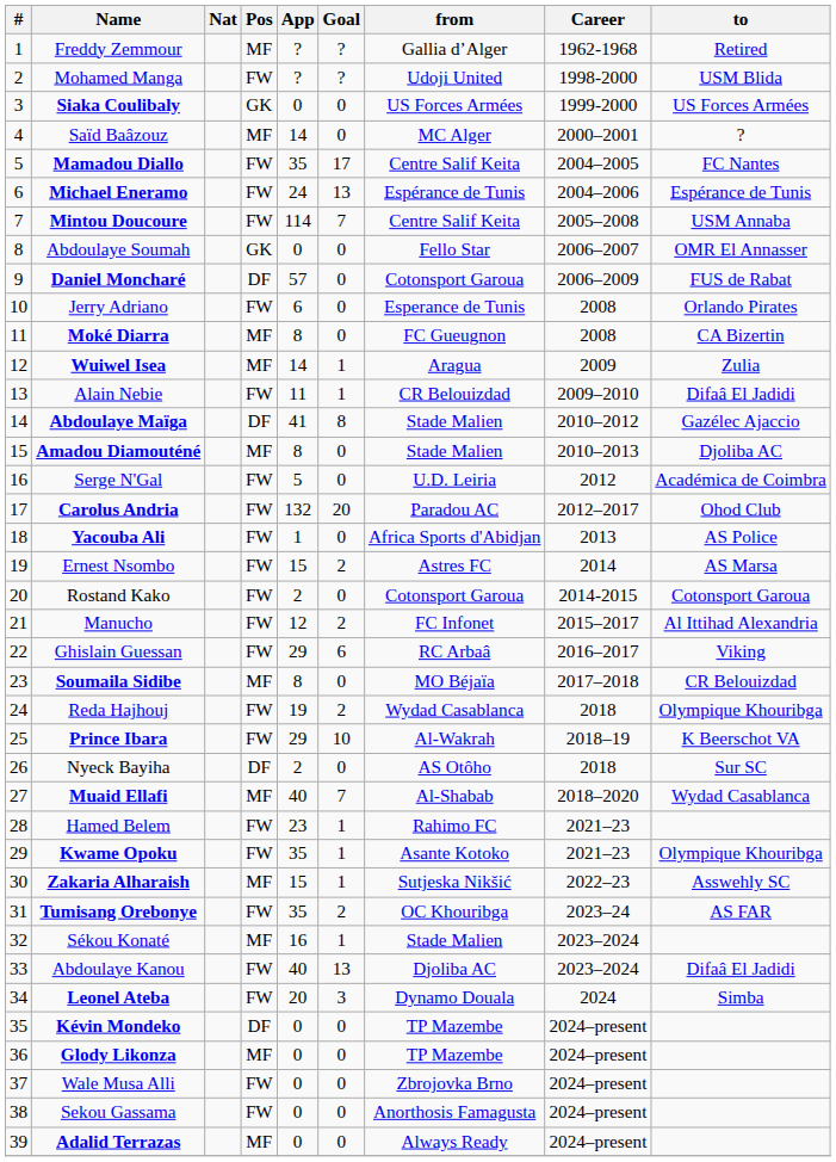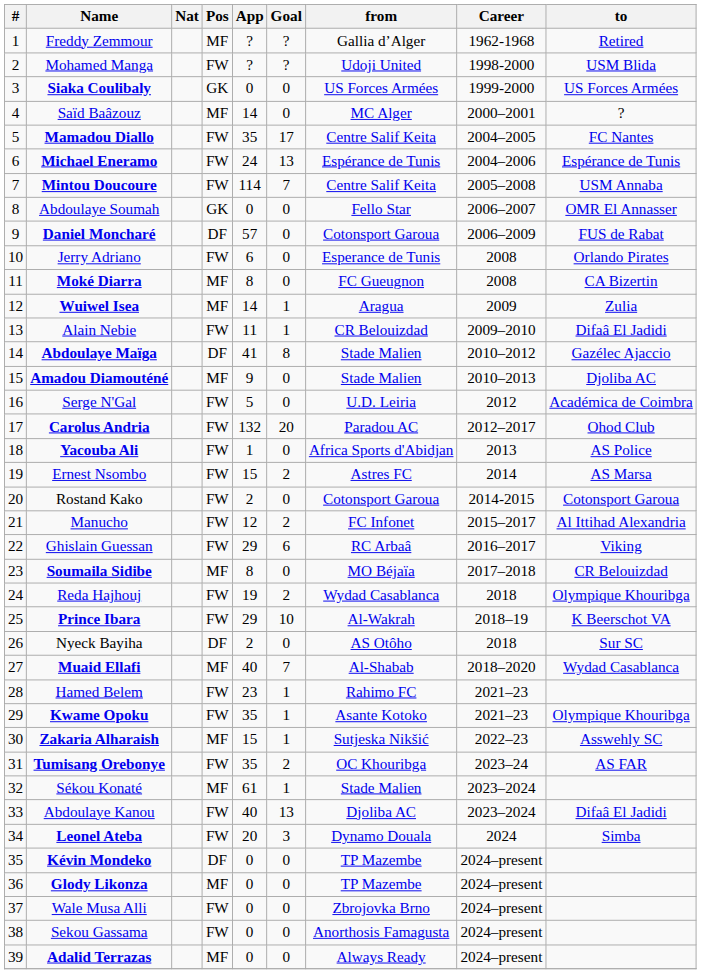Amadou Diamouténé | App: 8 -> 9
Sékou Konaté | App: 16 -> 61
